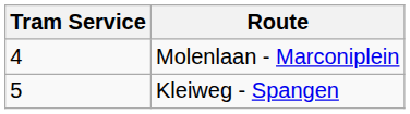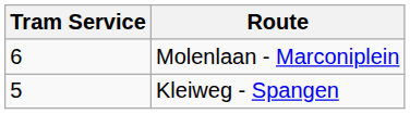Molenlaan - Marconiplein | Tram Service: 4 -> 6
